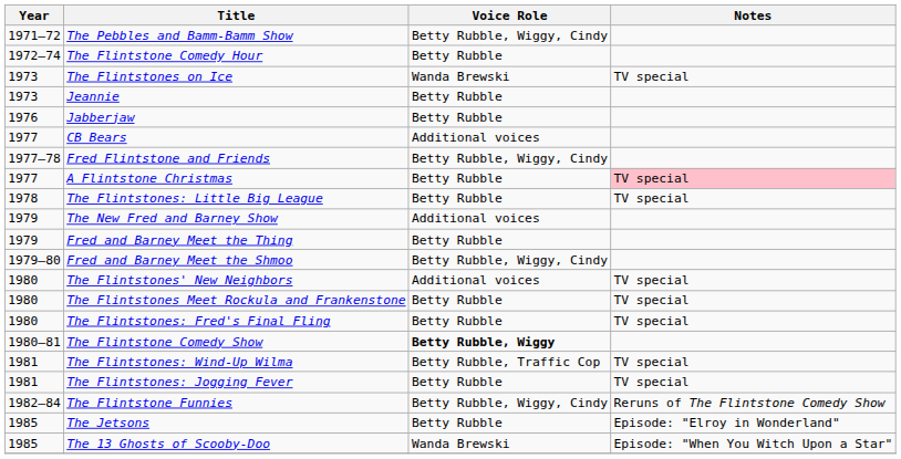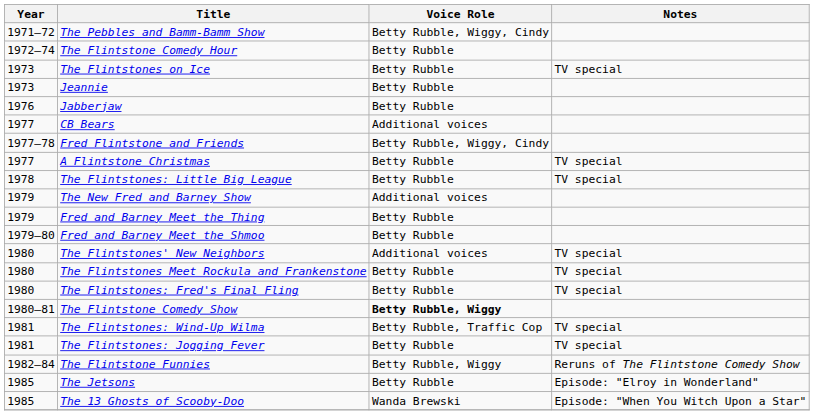The Flintstones on Ice | Voice Role: Wanda Brewski -> Betty Rubble
A Flintstone Christmas | Notes: pink background -> no background
Fred and Barney Meet the Shmoo | Voice Role: Betty Rubble, Wiggy, Cindy -> Betty Rubble
The Flintstone Funnies | Voice Role: Betty Rubble, Wiggy, Cindy -> Betty Rubble, Wiggy
